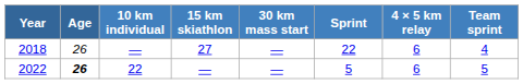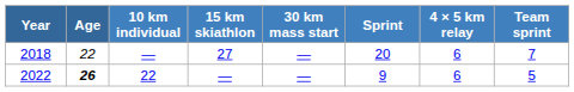2018 | Age: 26 -> 22
2018 | Sprint: 22 -> 20
2018 | Team sprint: 4 -> 7
2022 | Sprint: 5 -> 9
